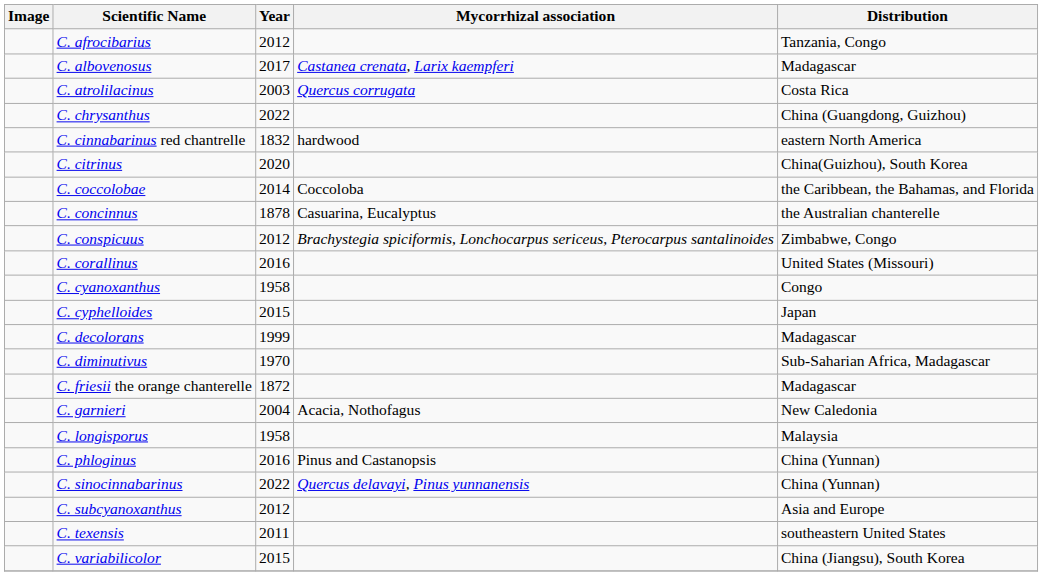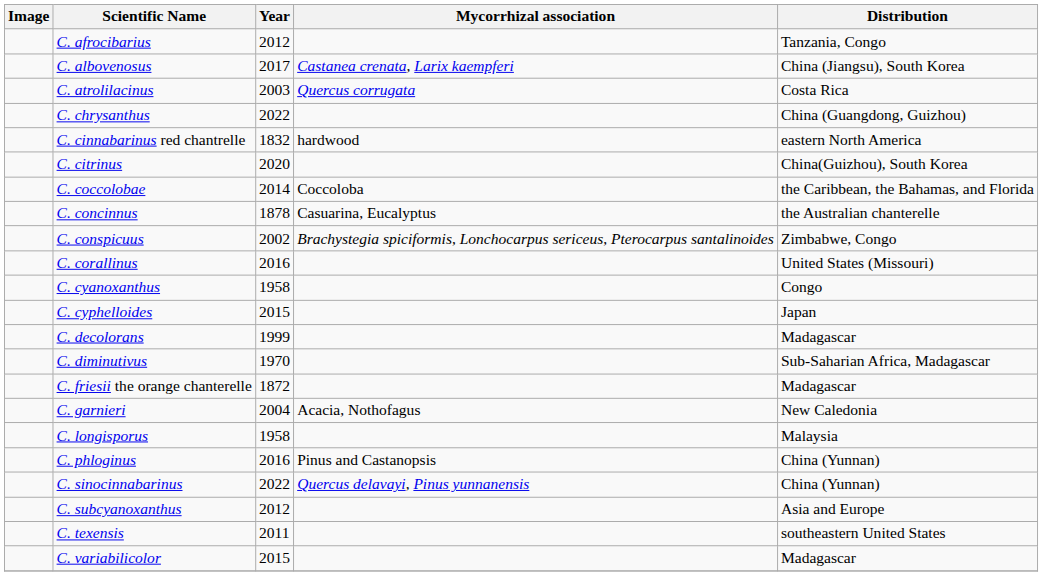C. albovenosus | Distribution: Madagascar -> China (Jiangsu), South Korea
C. conspicuus | Year: 2012 -> 2002
C. variabilicolor | Distribution: China (Jiangsu), South Korea -> Madagascar
